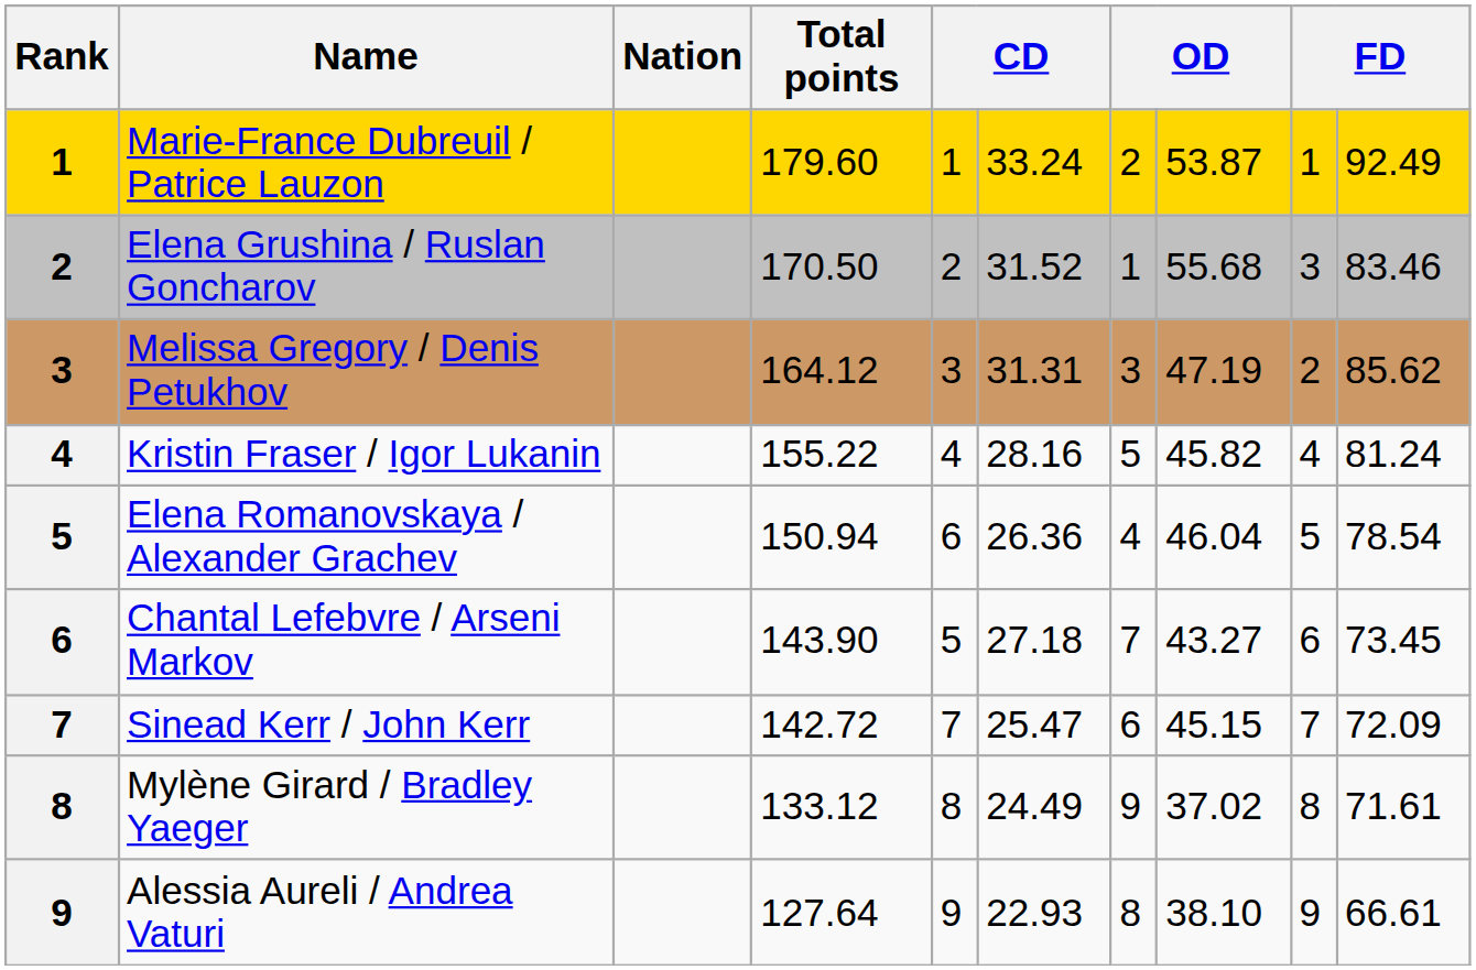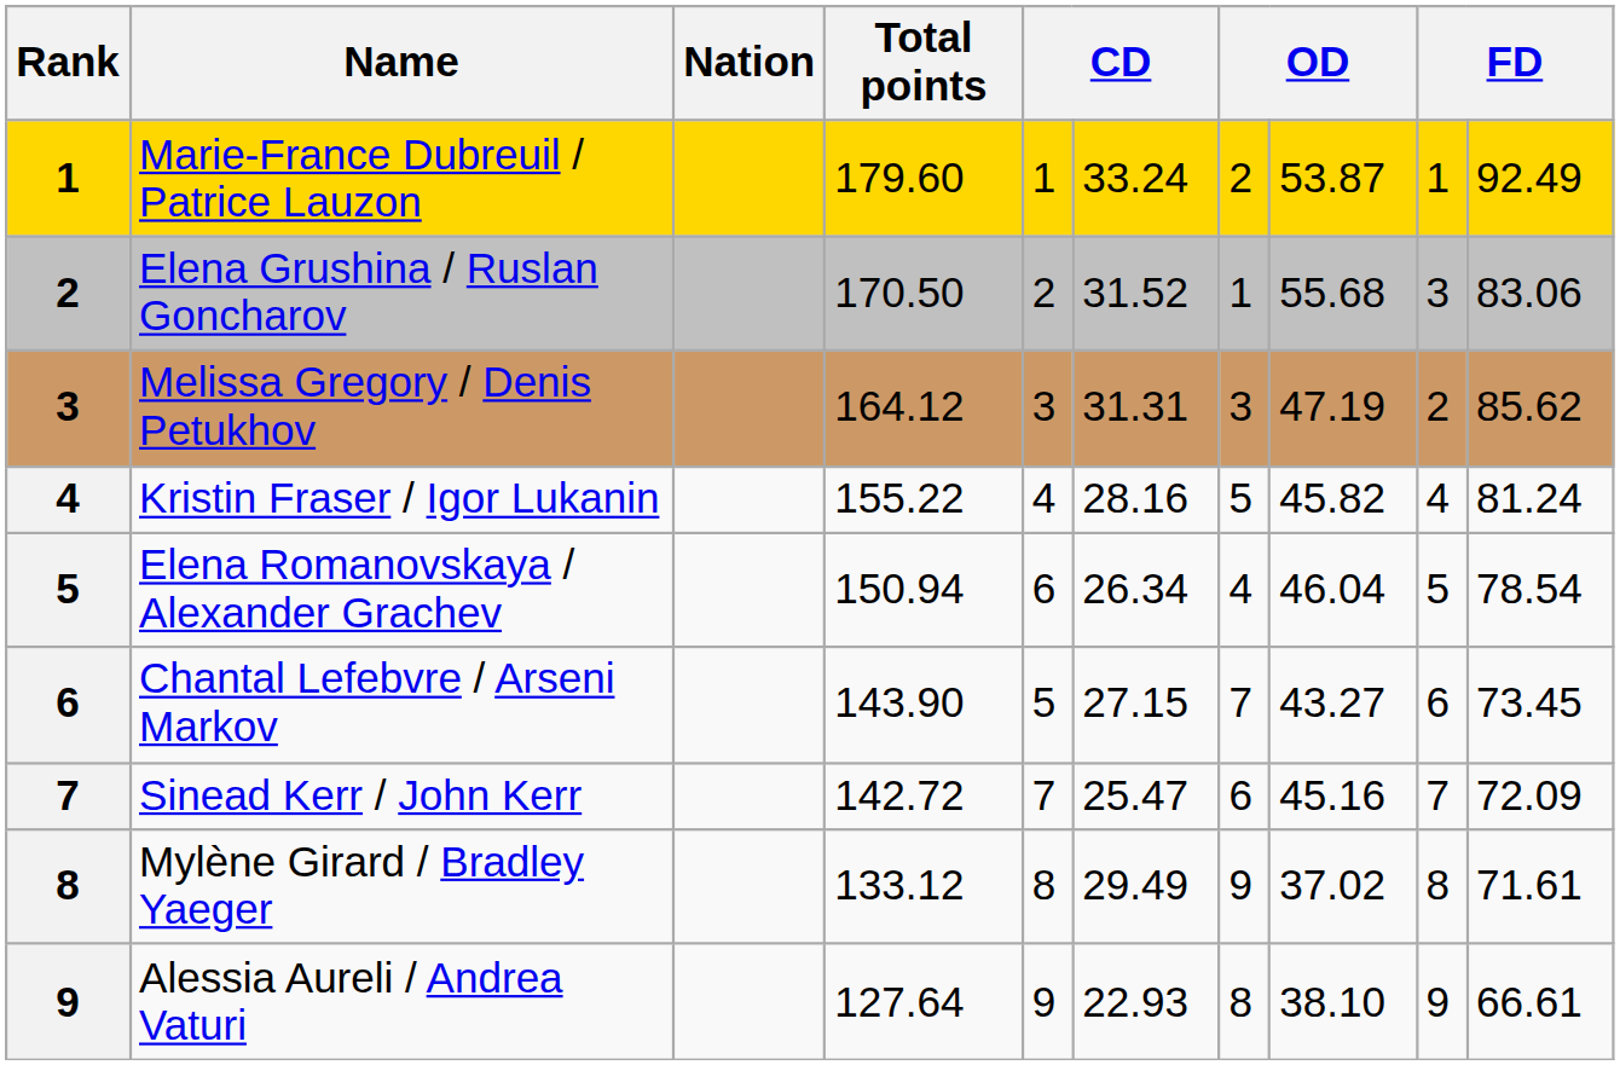Elena Grushina / Ruslan Goncharov | column 10: 83.46 -> 83.06
Elena Romanovskaya / Alexander Grachev | column 6: 26.36 -> 26.34
Chantal Lefebvre / Arseni Markov | column 6: 27.18 -> 27.15
Sinead Kerr / John Kerr | column 8: 45.15 -> 45.16
Mylène Girard / Bradley Yaeger | column 6: 24.49 -> 29.49
